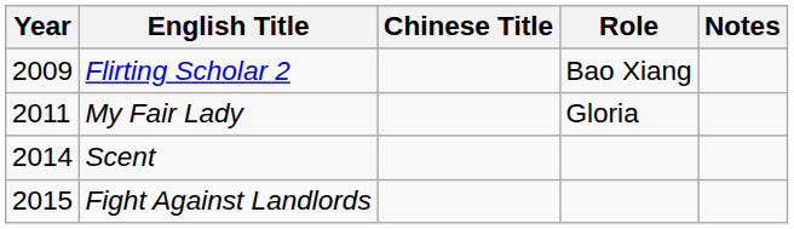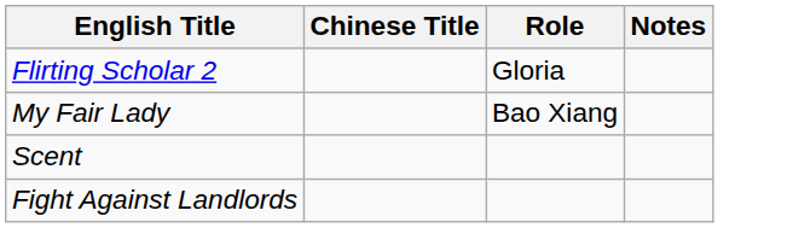- column: Year | 2009 | 2011 | 2014 | 2015
Flirting Scholar 2 | Role: Bao Xiang -> Gloria
My Fair Lady | Role: Gloria -> Bao Xiang
